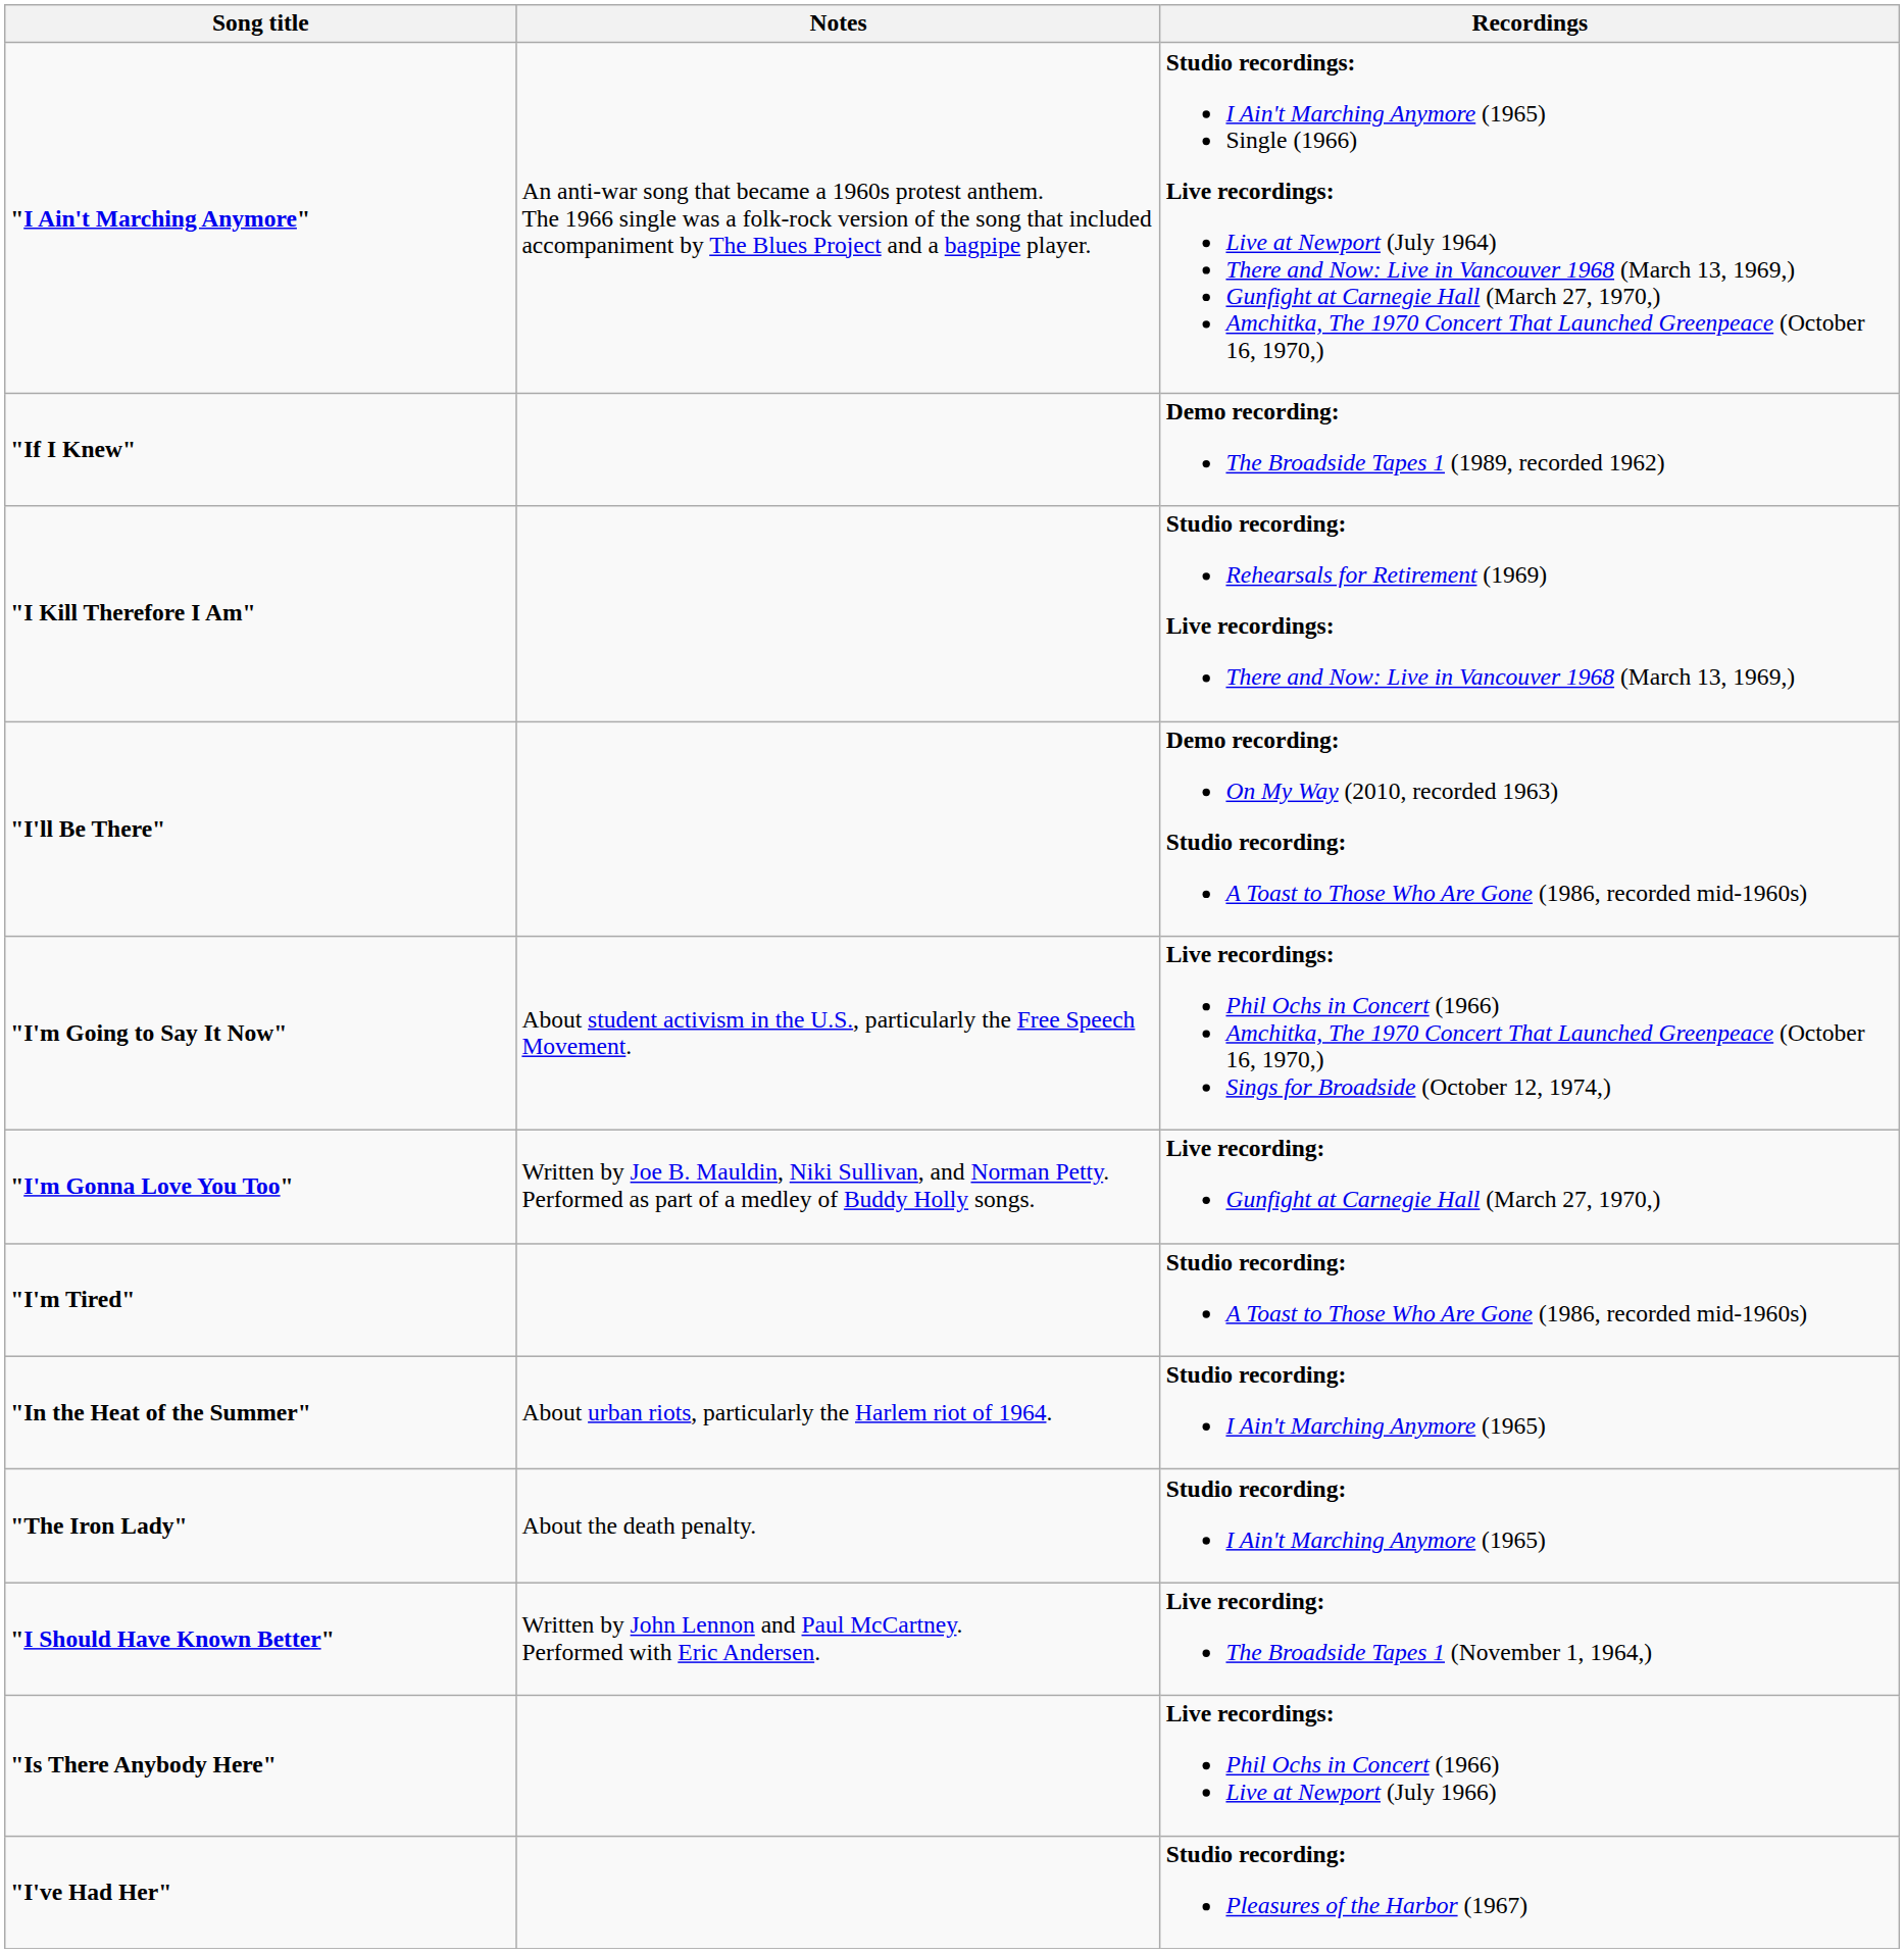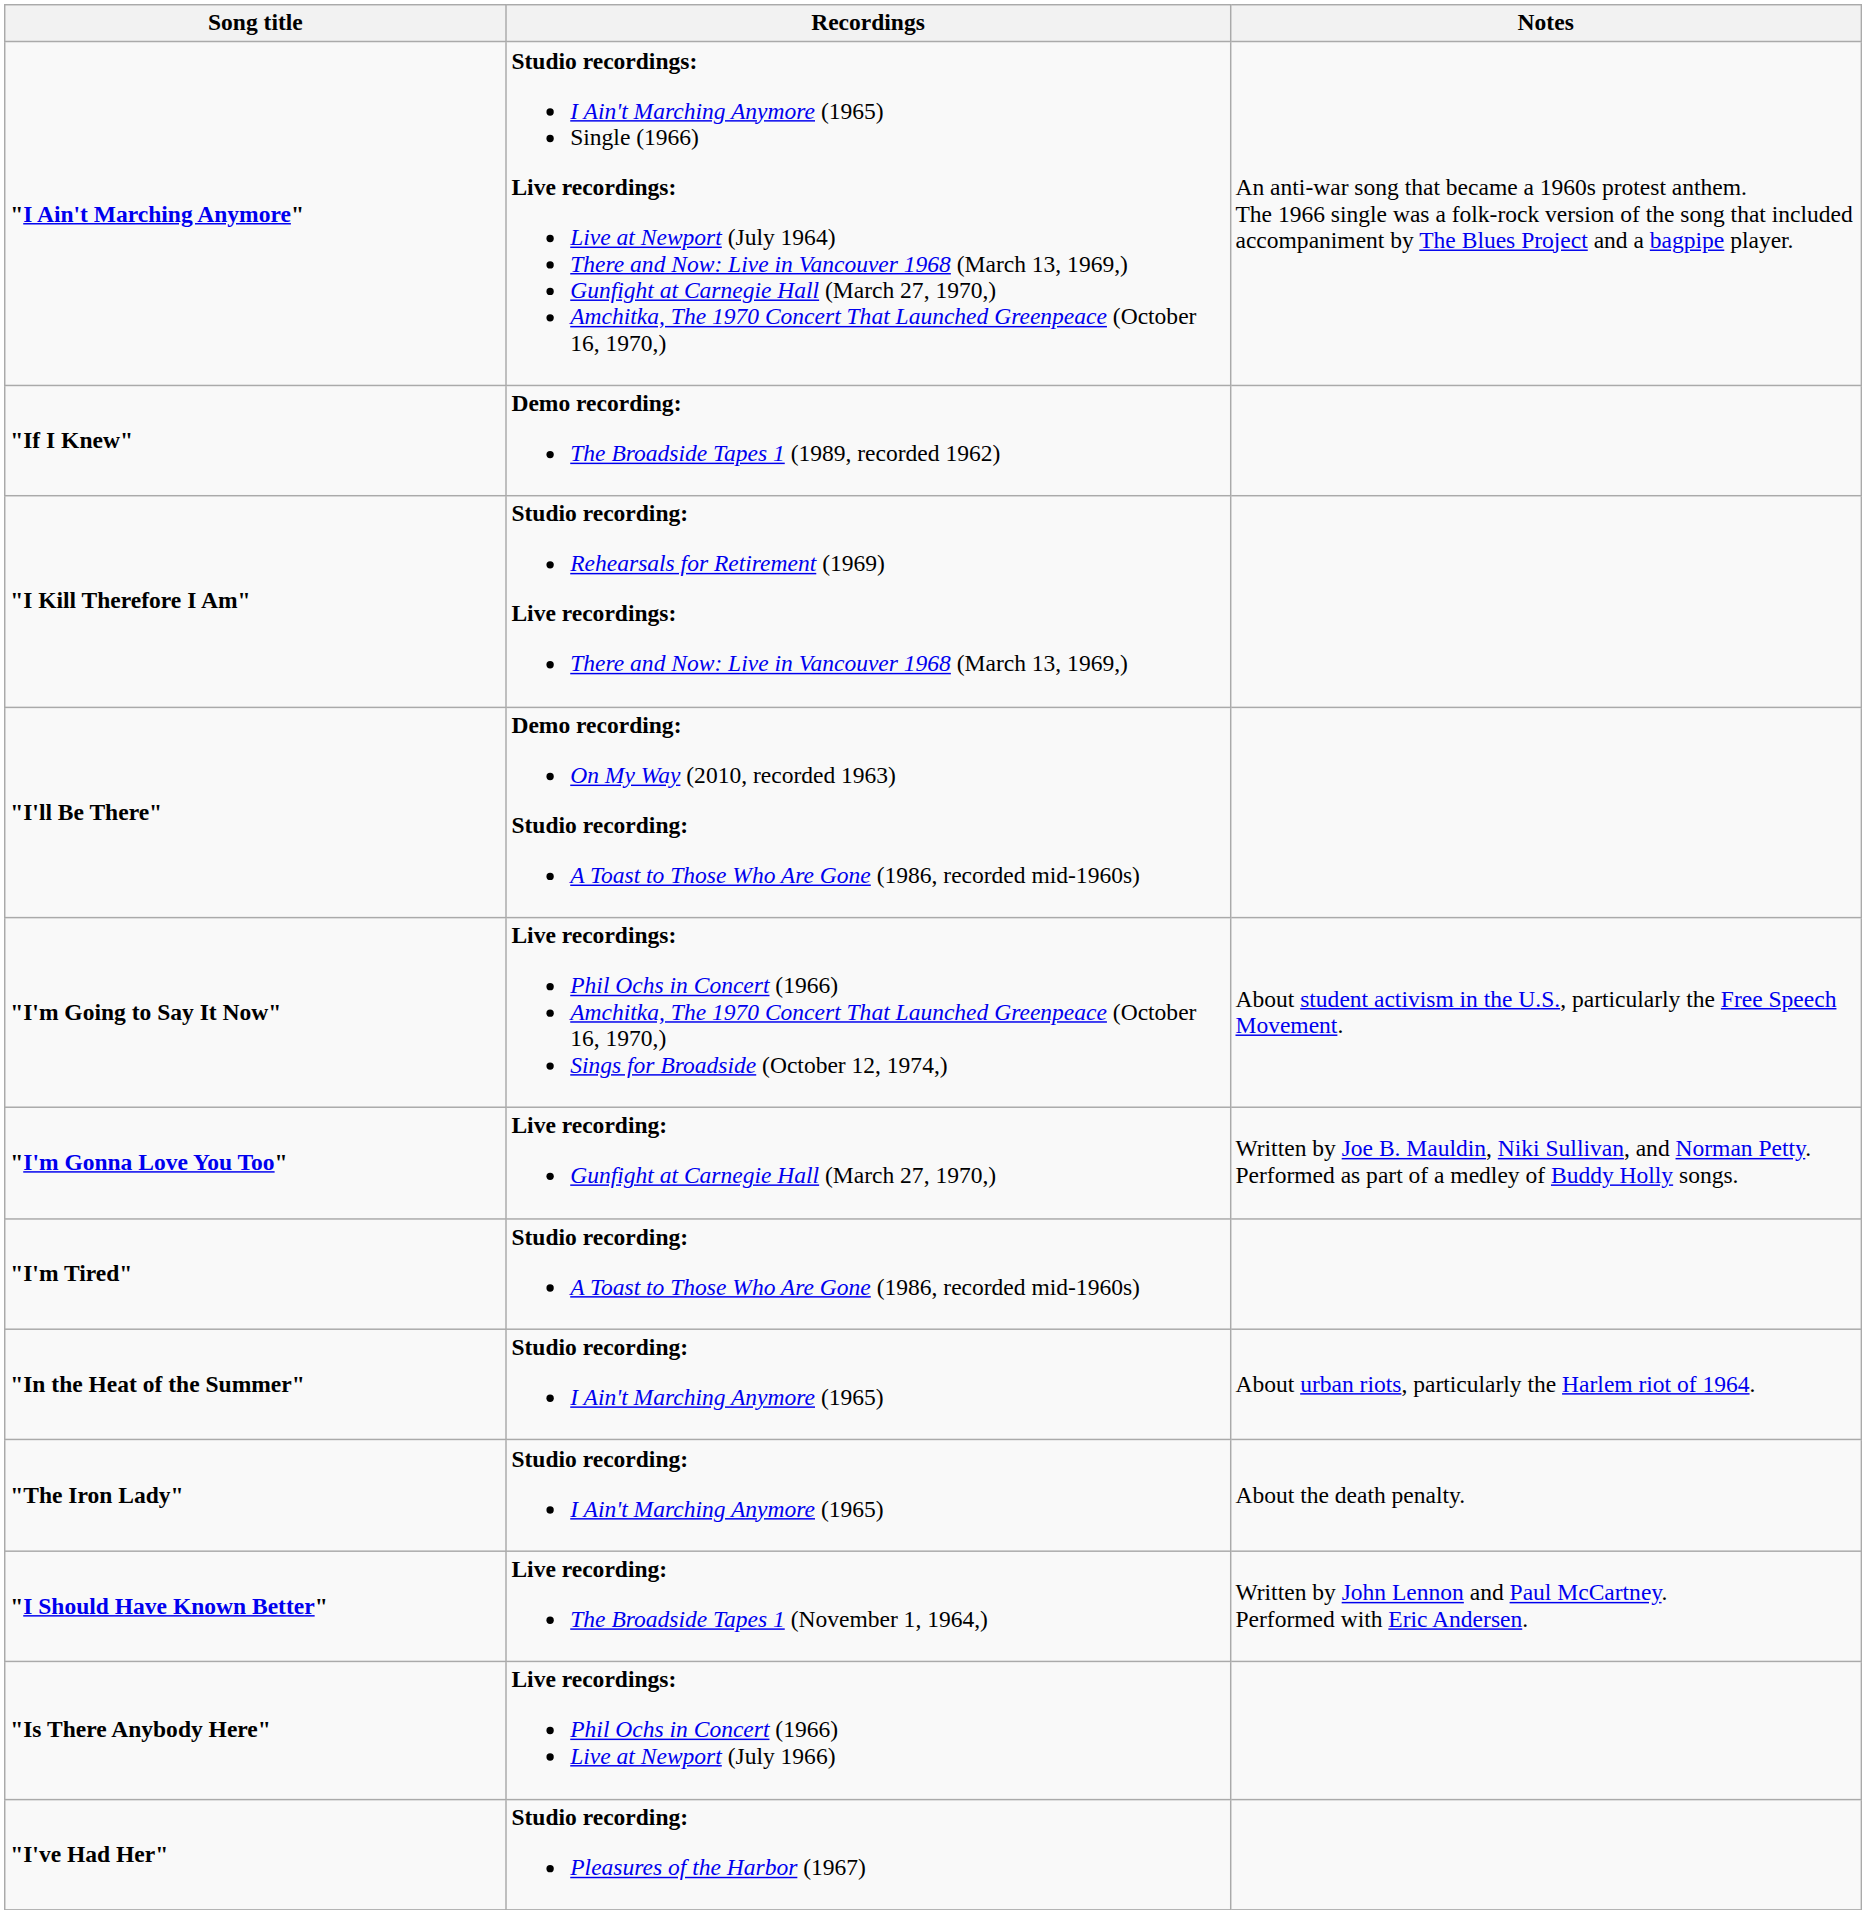columns swapped: Recordings <-> Notes
